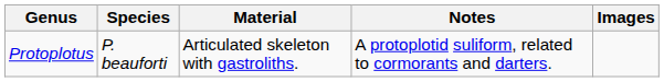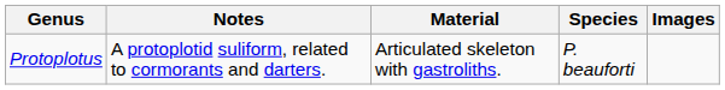columns swapped: Species <-> Notes
